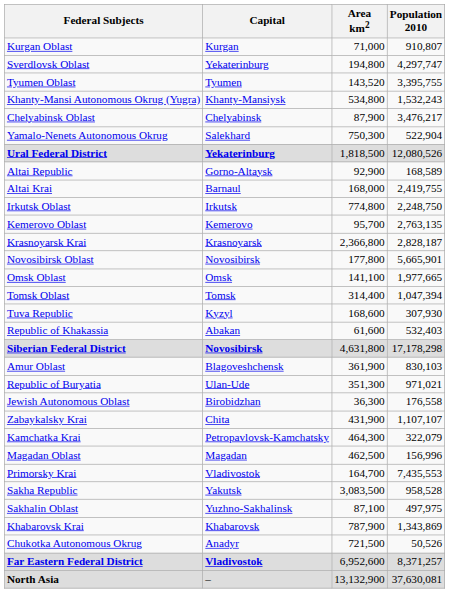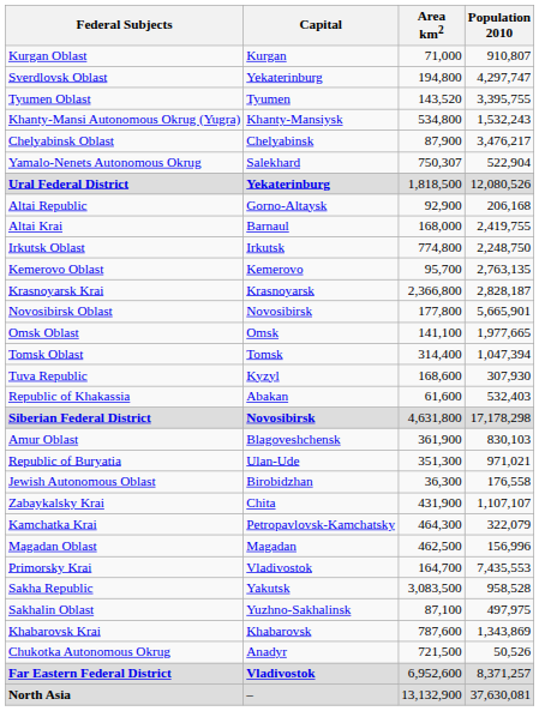Yamalo-Nenets Autonomous Okrug | Area km2: 750,300 -> 750,307
Altai Republic | Population 2010: 168,589 -> 206,168
Khabarovsk Krai | Area km2: 787,900 -> 787,600
